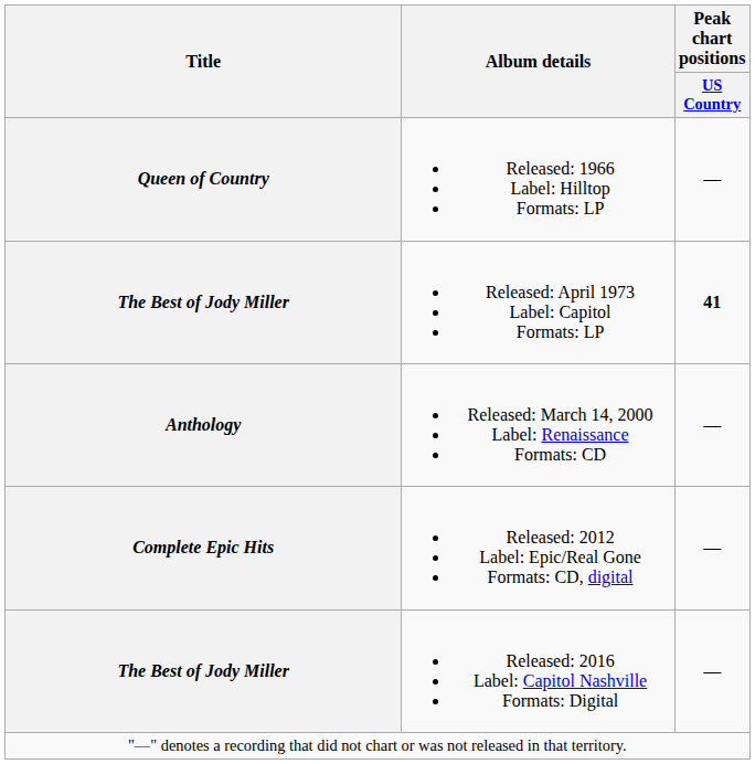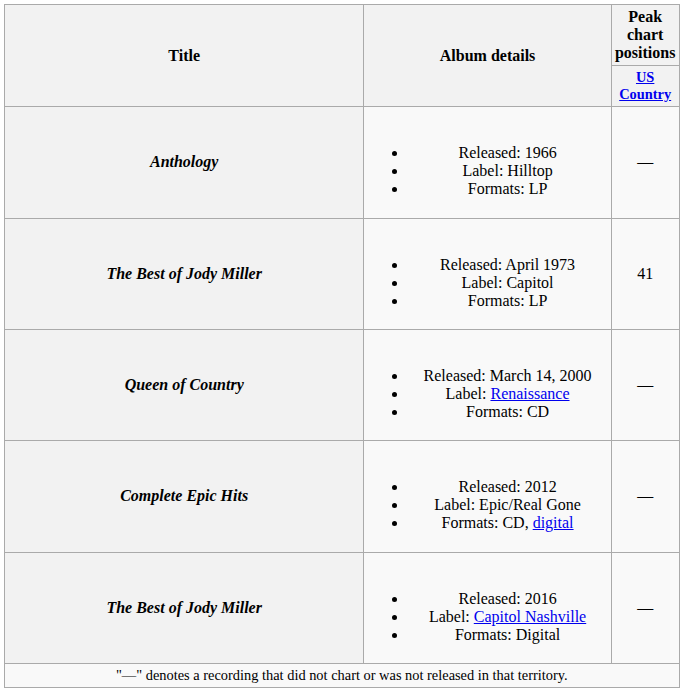Released: 1966 Label: Hilltop Formats: LP | Title: Queen of Country -> Anthology
Released: April 1973 Label: Capitol Formats: LP | Peak chart positions / US Country: bold -> normal
Released: March 14, 2000 Label: Renaissance Formats: CD | Title: Anthology -> Queen of Country
